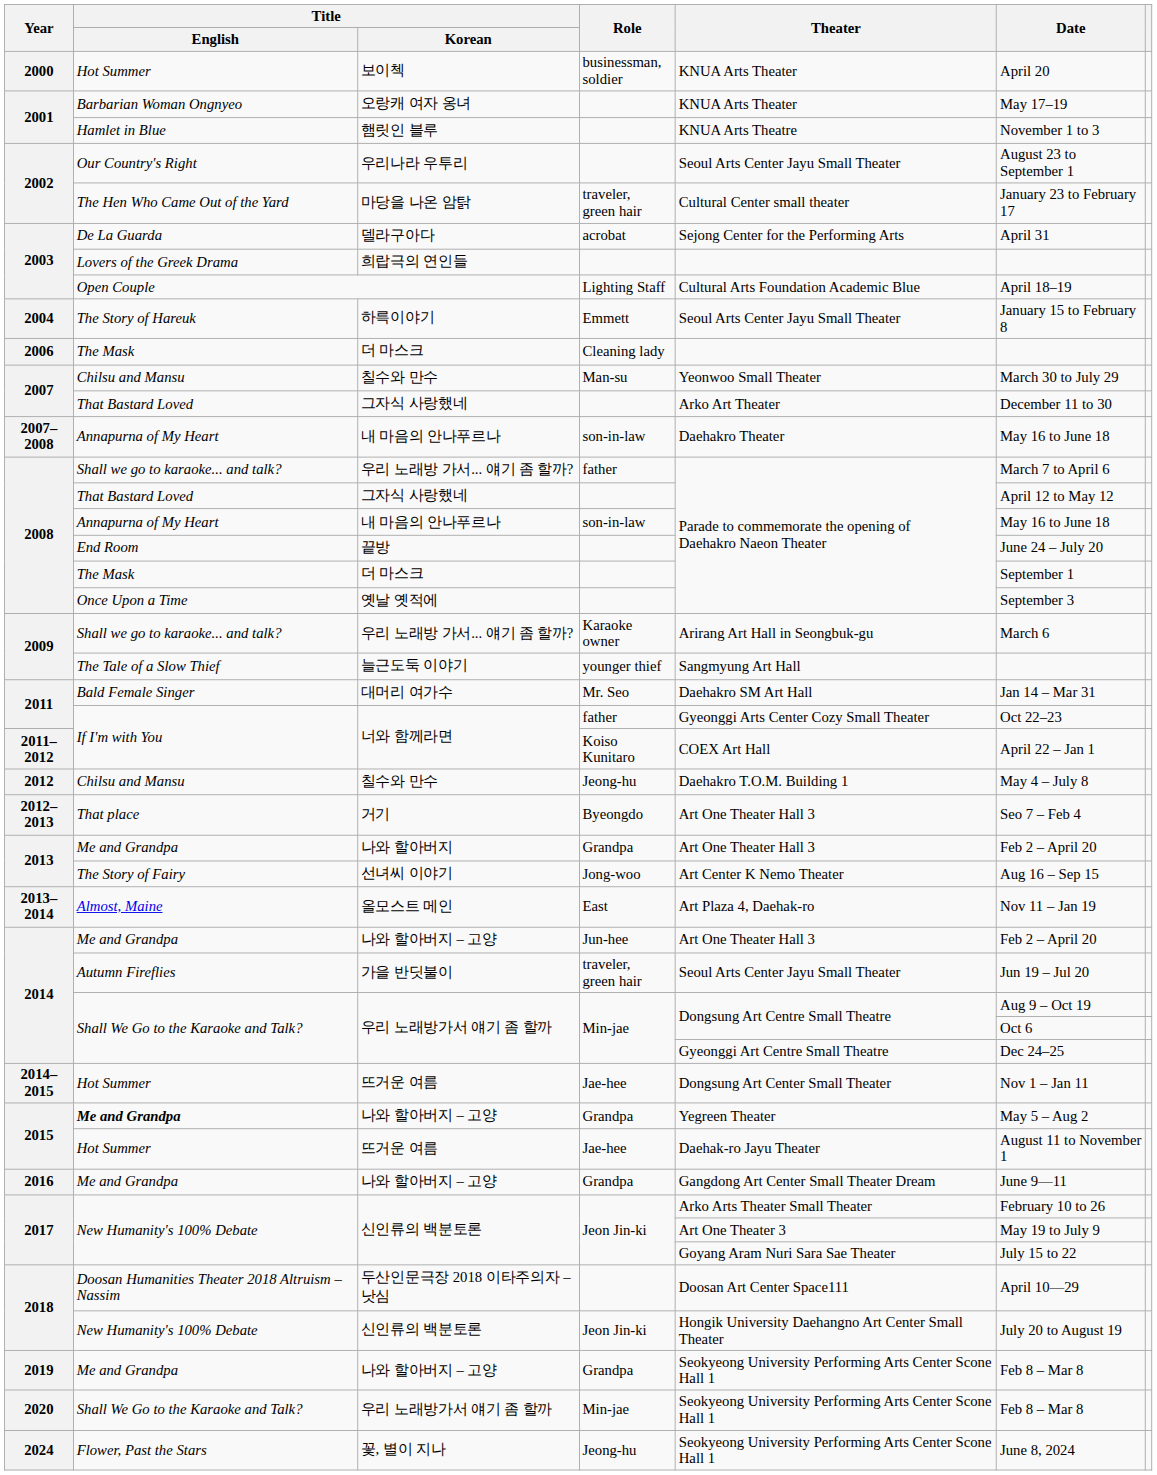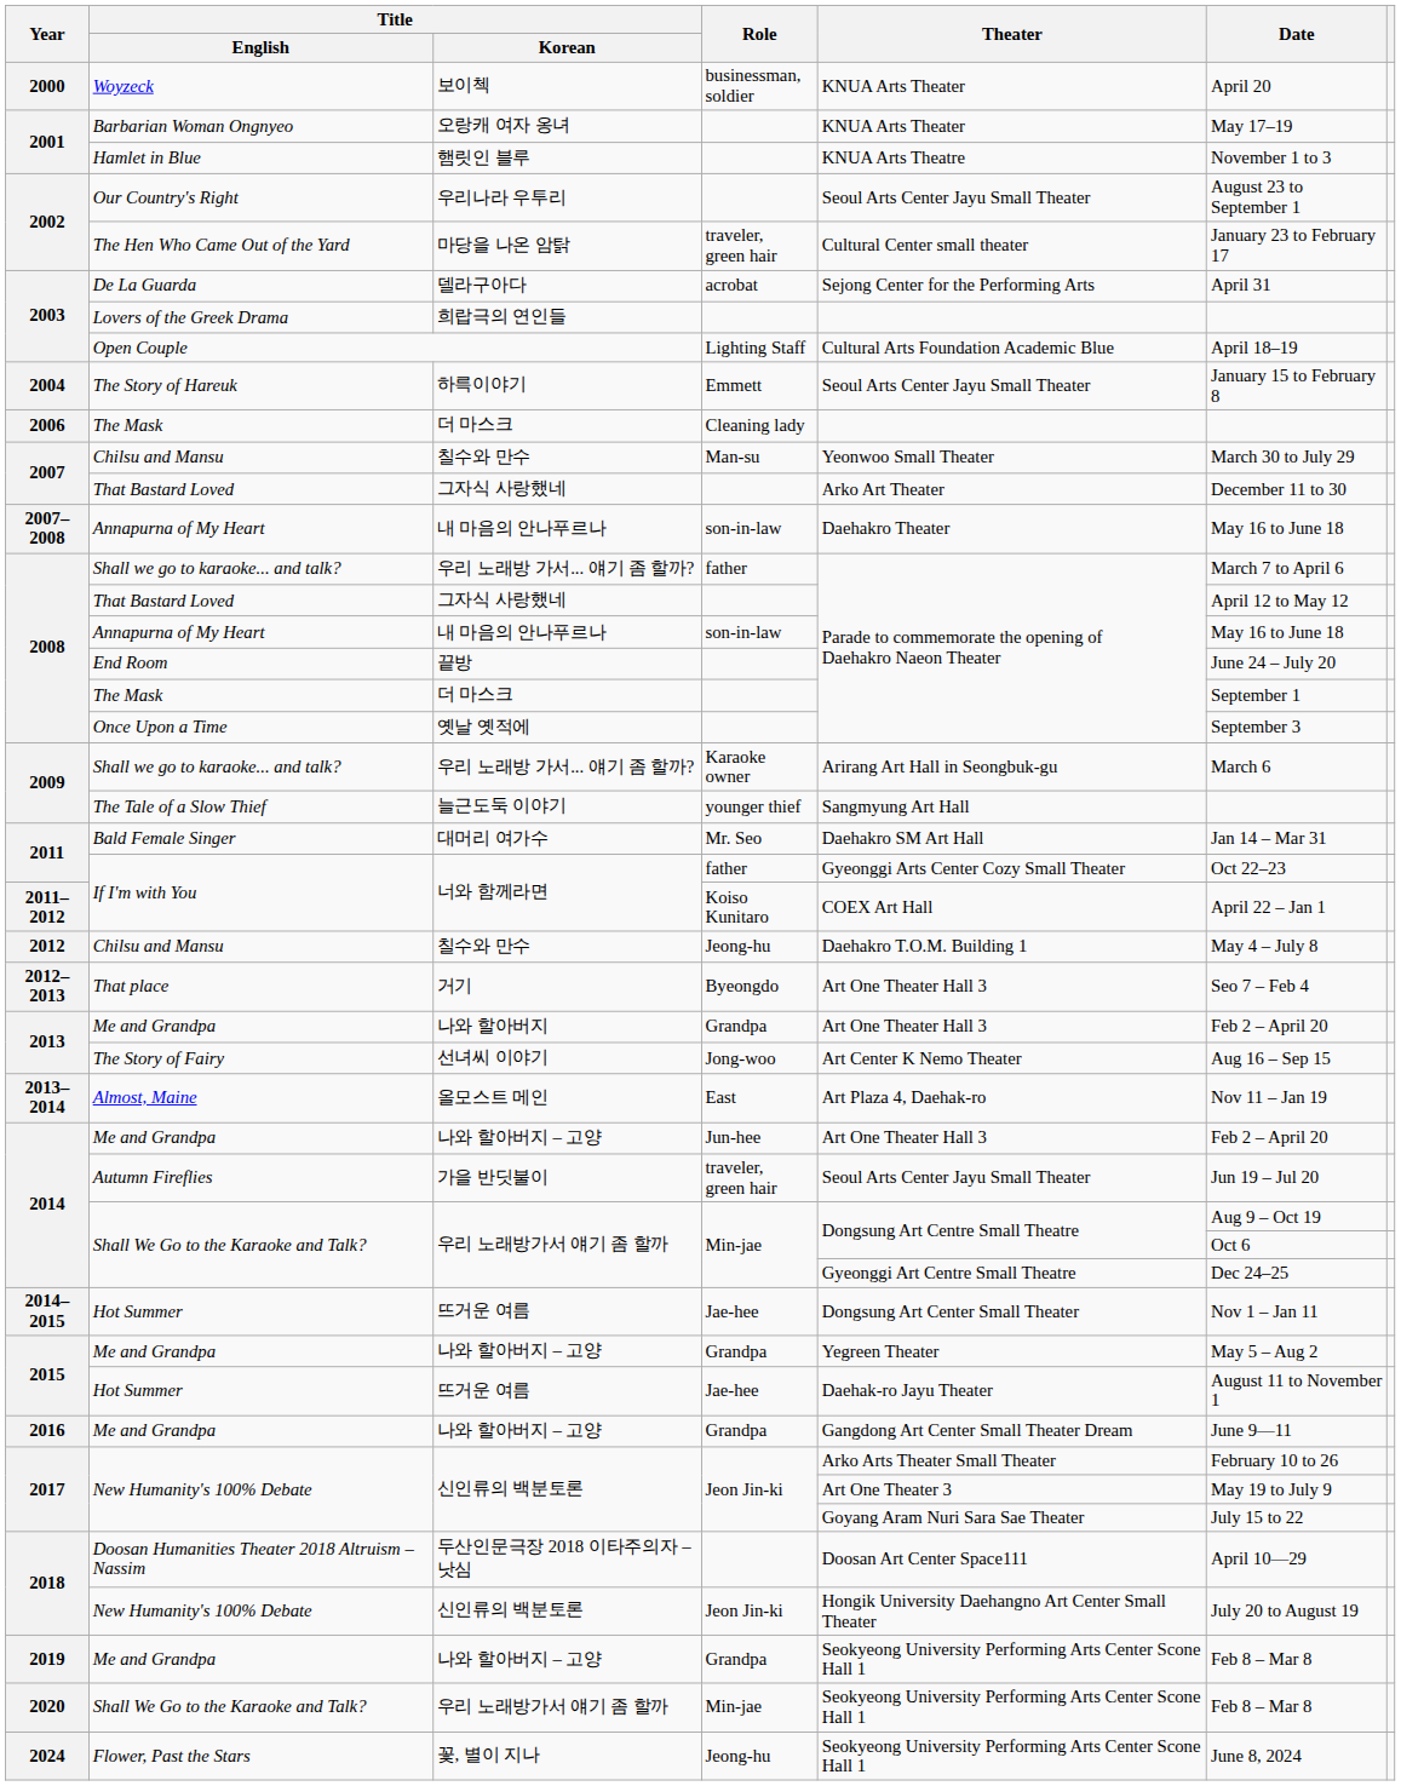보이첵 | Title / English: Hot Summer -> Woyzeck
2015 / 나와 할아버지 – 고양 | Title / English: bold -> normal
